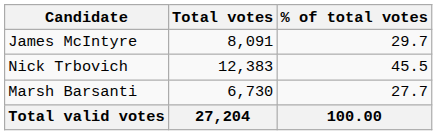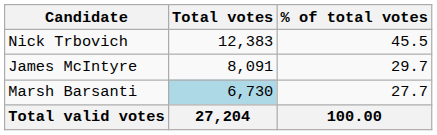rows swapped: Nick Trbovich <-> James McIntyre
Marsh Barsanti | Total votes: no background -> lightblue background
